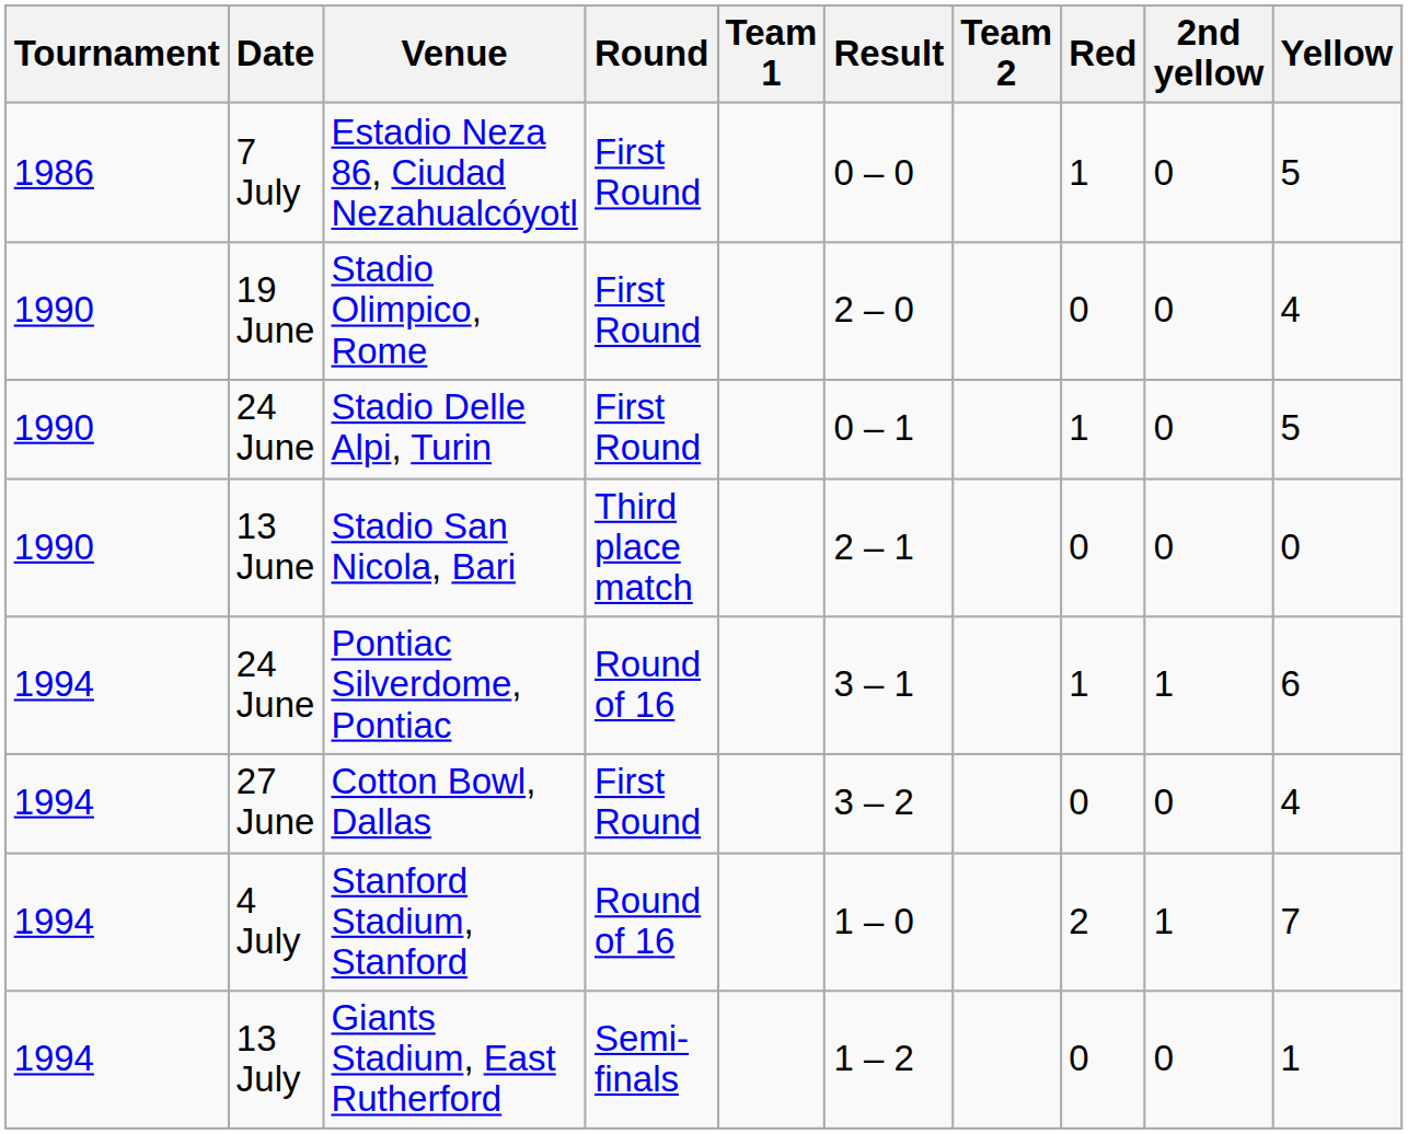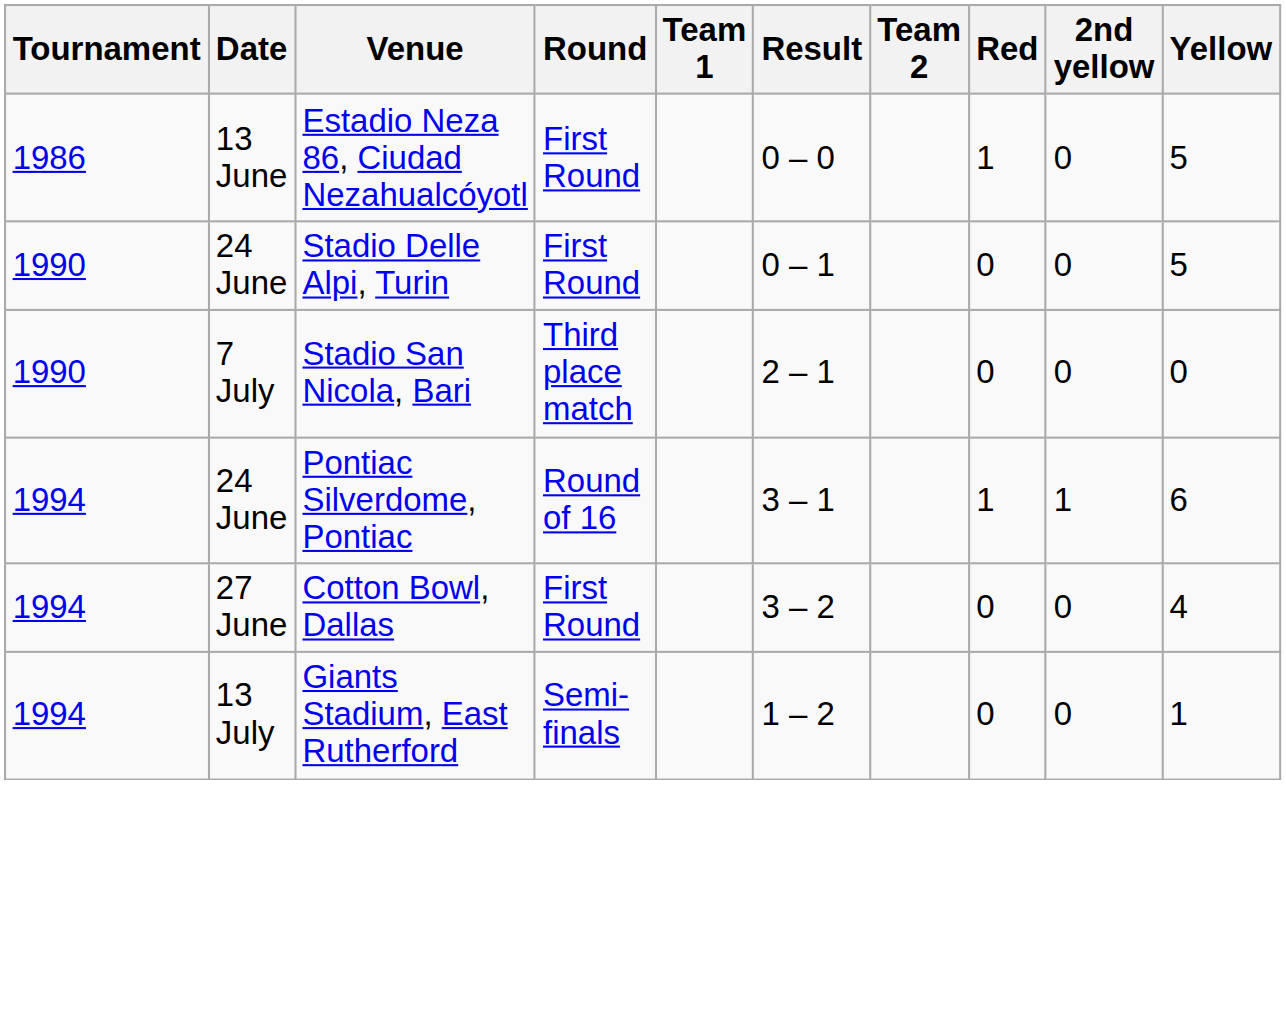Estadio Neza 86, Ciudad Nezahualcóyotl | Date: 7 July -> 13 June
- row: 1990 | 19 June | Stadio Olimpico, Rome | First Round | 2 – 0 | 0 | 0 | 4
Stadio Delle Alpi, Turin | Red: 1 -> 0
Stadio San Nicola, Bari | Date: 13 June -> 7 July
- row: 1994 | 4 July | Stanford Stadium, Stanford | Round of 16 | 1 – 0 | 2 | 1 | 7
